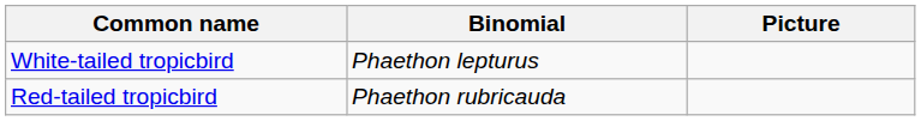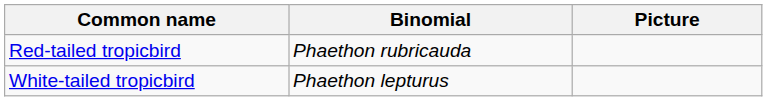rows swapped: White-tailed tropicbird <-> Red-tailed tropicbird
